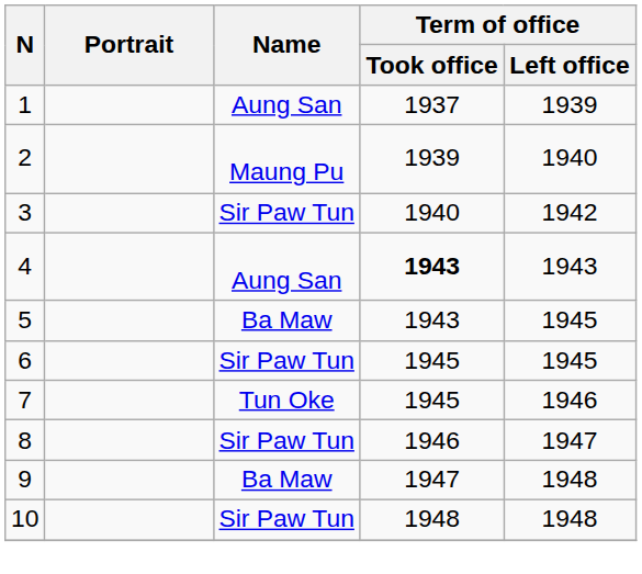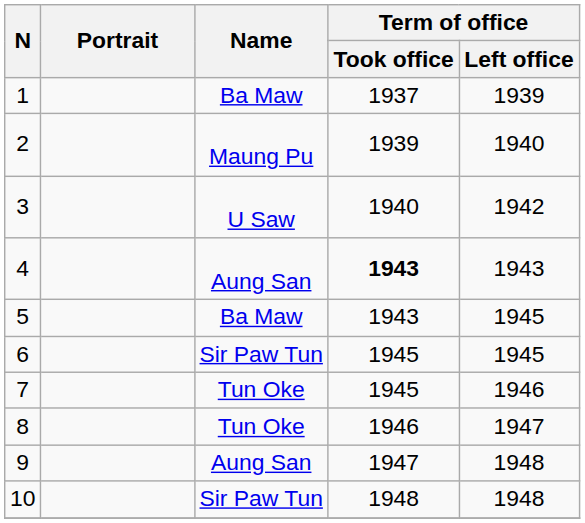1 | Name: Aung San -> Ba Maw
3 | Name: Sir Paw Tun -> U Saw
8 | Name: Sir Paw Tun -> Tun Oke
9 | Name: Ba Maw -> Aung San
